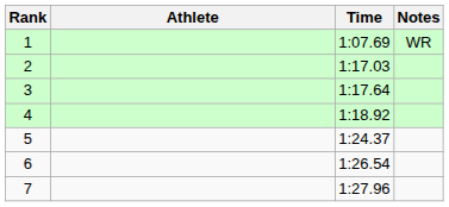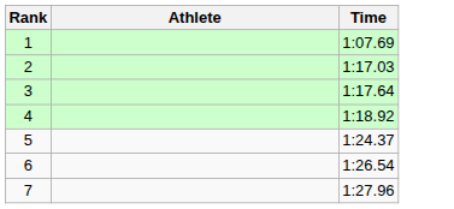- column: Notes | WR
